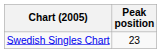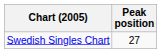Swedish Singles Chart | Peak position: 23 -> 27
